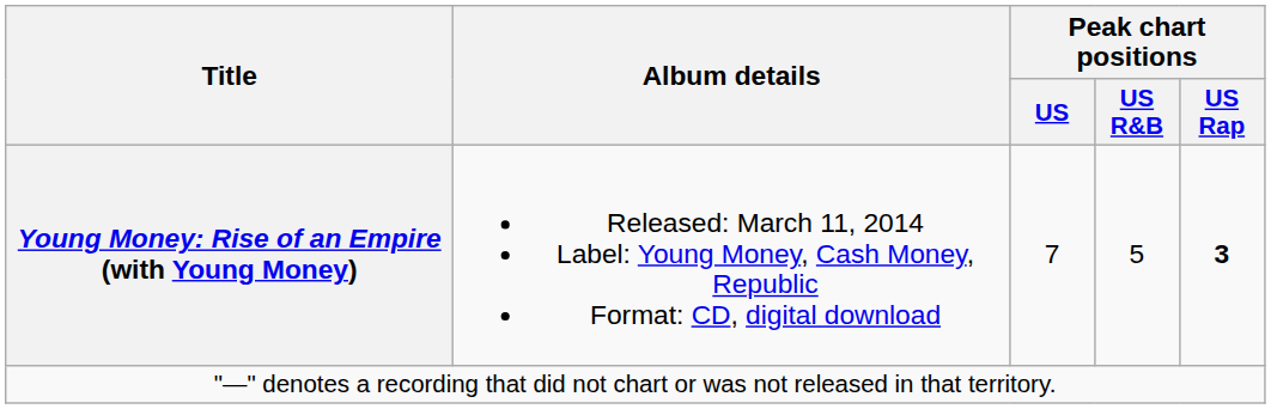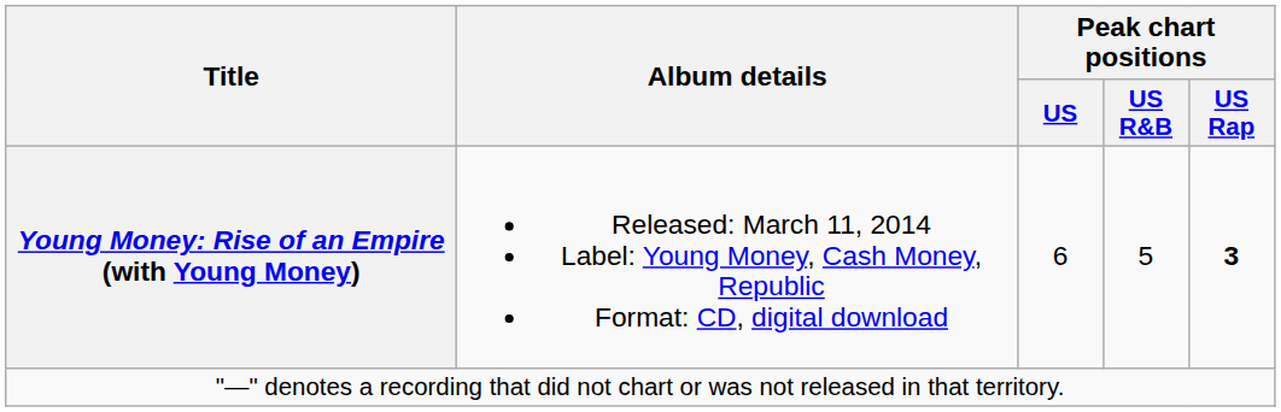Young Money: Rise of an Empire (with Young Money) | Peak chart positions / US: 7 -> 6
